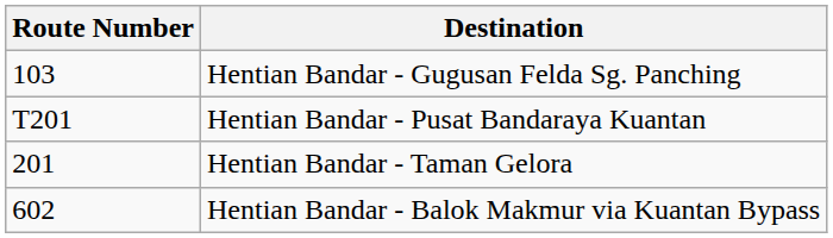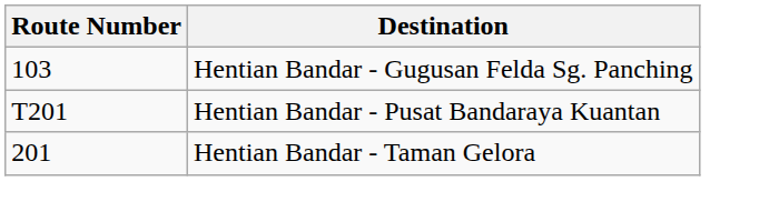- row: 602 | Hentian Bandar - Balok Makmur via Kuantan Bypass
